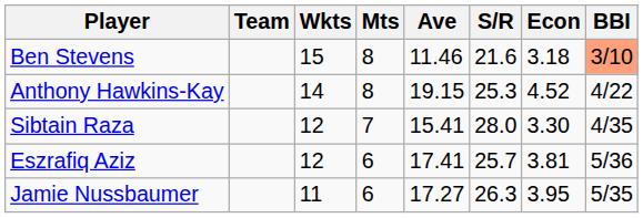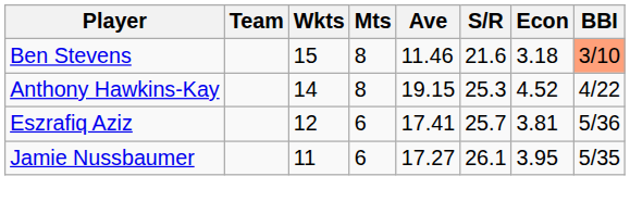- row: Sibtain Raza | 12 | 7 | 15.41 | 28.0 | 3.30 | 4/35
Jamie Nussbaumer | S/R: 26.3 -> 26.1
